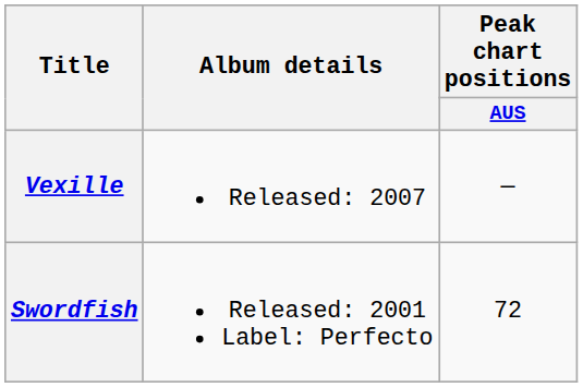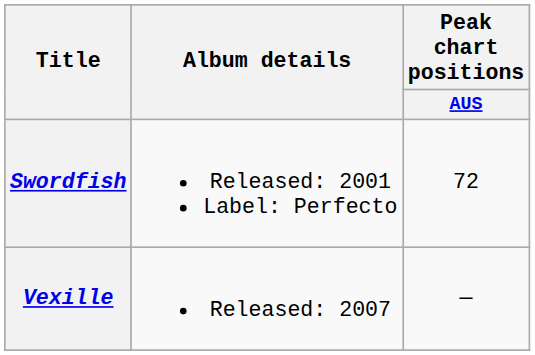rows swapped: Swordfish <-> Vexille
